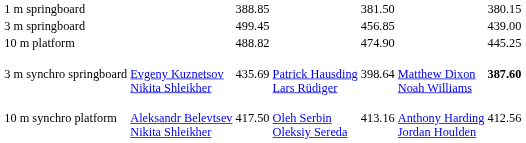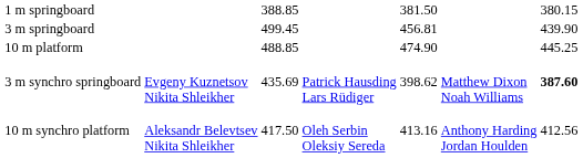3 m springboard | column 5: 456.85 -> 456.81
3 m springboard | column 7: 439.00 -> 439.90
10 m platform | column 3: 488.82 -> 488.85
3 m synchro springboard | column 5: 398.64 -> 398.62
